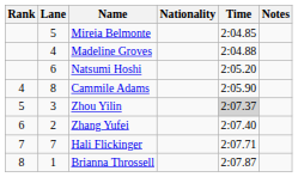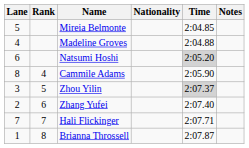columns swapped: Rank <-> Lane
Natsumi Hoshi | Time: no background -> lightgrey background
